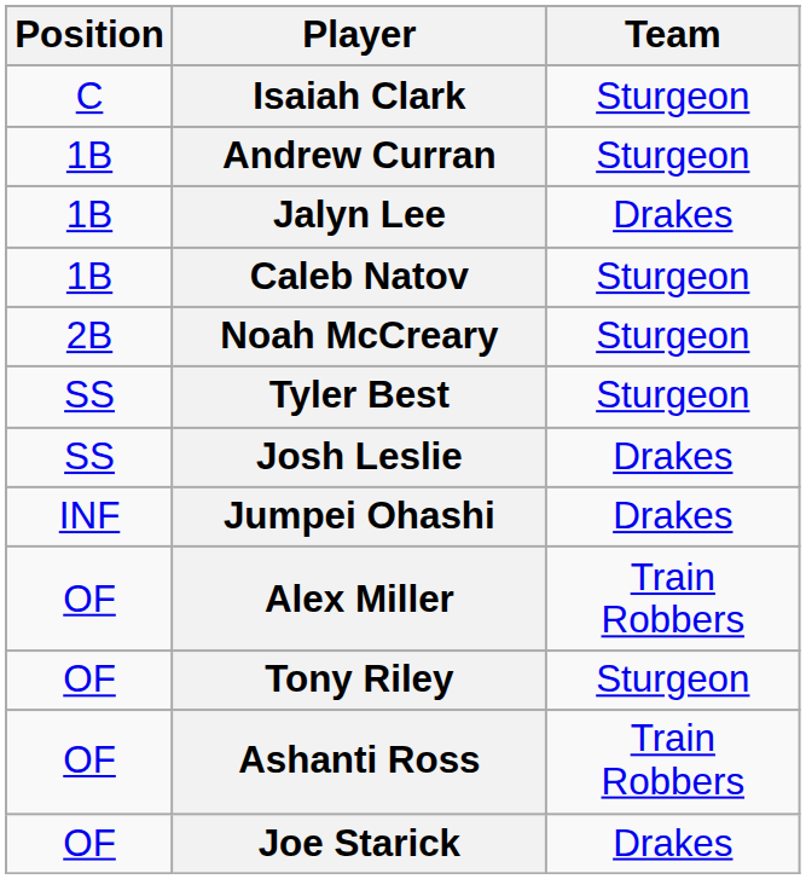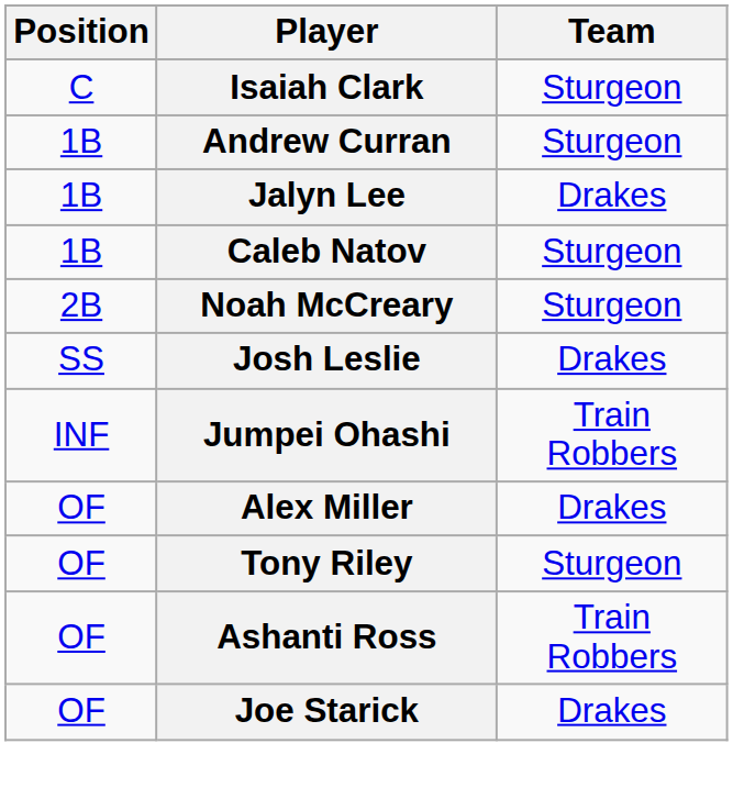- row: SS | Tyler Best | Sturgeon
Jumpei Ohashi | Team: Drakes -> Train Robbers
Alex Miller | Team: Train Robbers -> Drakes
